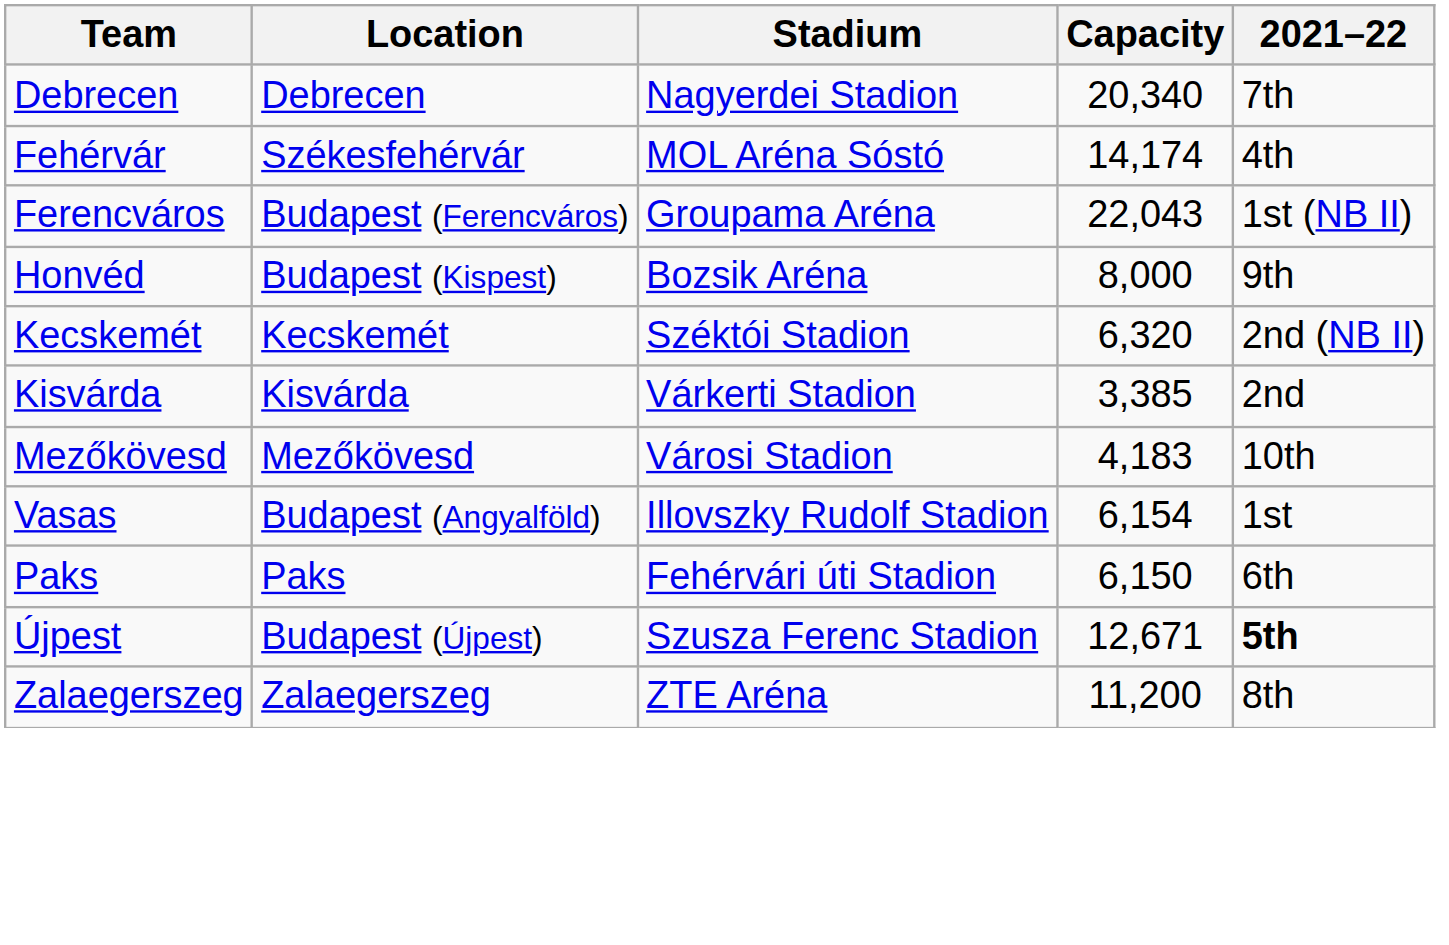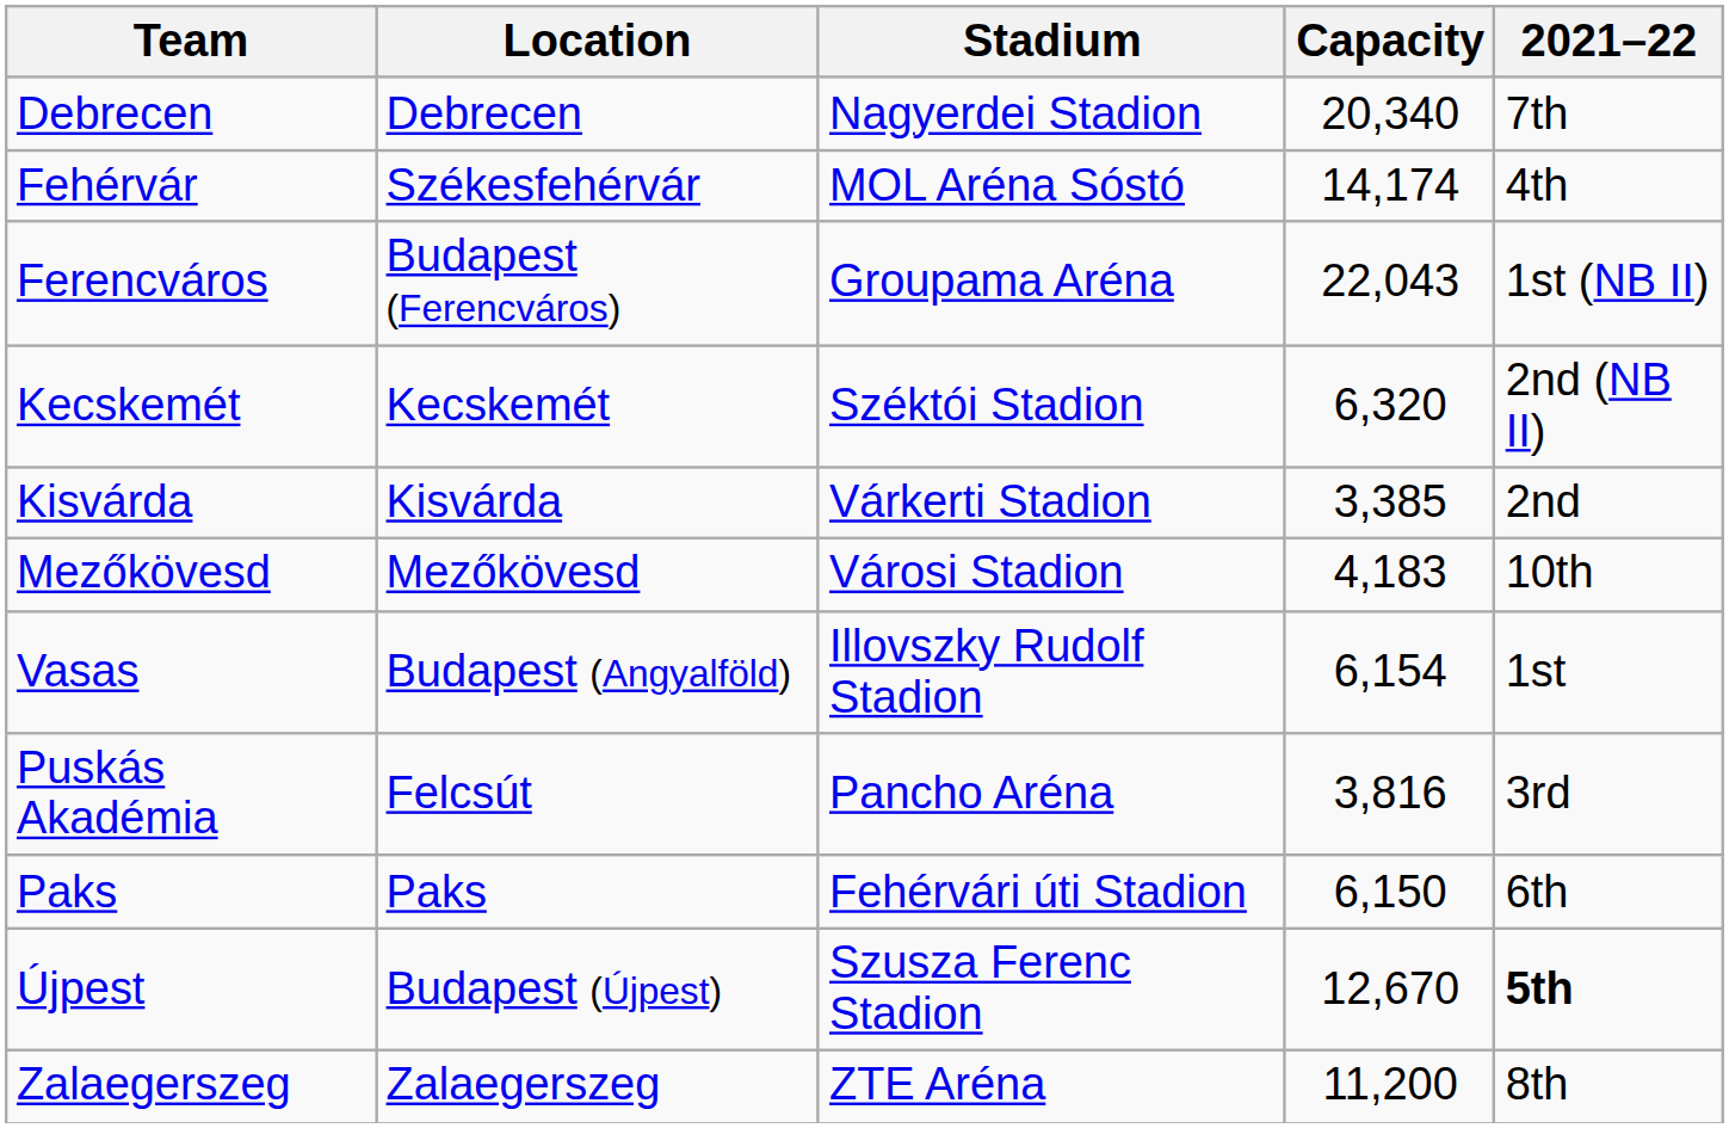- row: Honvéd | Budapest (Kispest) | Bozsik Aréna | 8,000 | 9th
+ row: Puskás Akadémia | Felcsút | Pancho Aréna | 3,816 | 3rd
Újpest | Capacity: 12,671 -> 12,670
